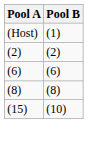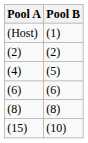+ row: (4) | (5)
